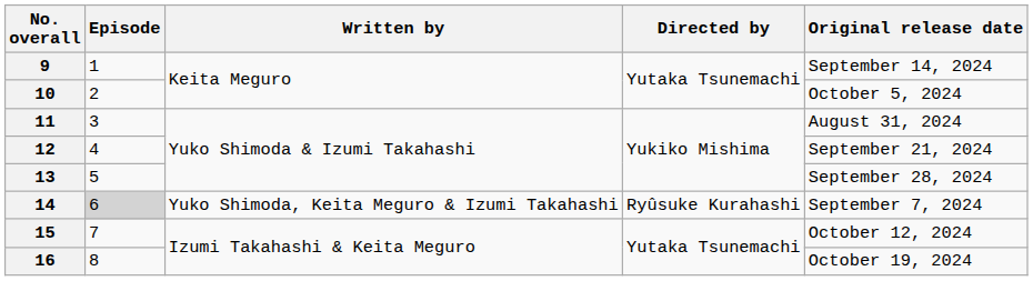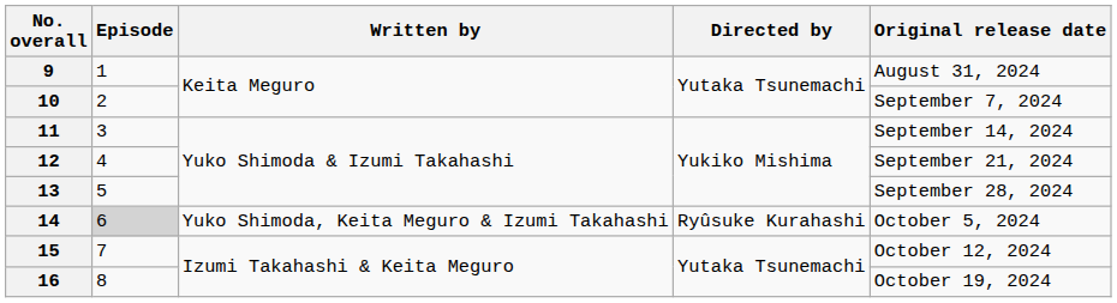9 | Original release date: September 14, 2024 -> August 31, 2024
10 | Original release date: October 5, 2024 -> September 7, 2024
11 | Original release date: August 31, 2024 -> September 14, 2024
14 | Original release date: September 7, 2024 -> October 5, 2024
